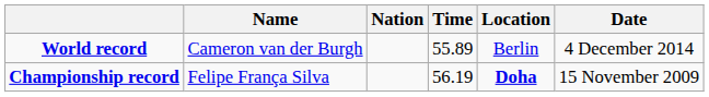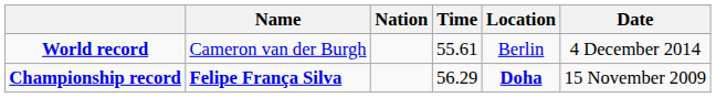World record | Time: 55.89 -> 55.61
Championship record | Name: normal -> bold
Championship record | Time: 56.19 -> 56.29
